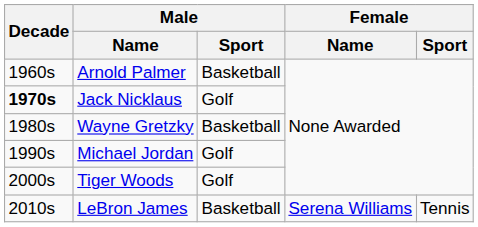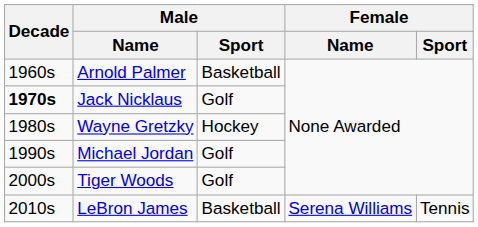Wayne Gretzky | Male / Sport: Basketball -> Hockey
